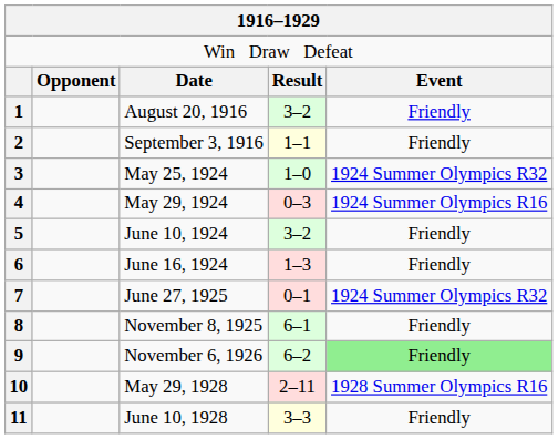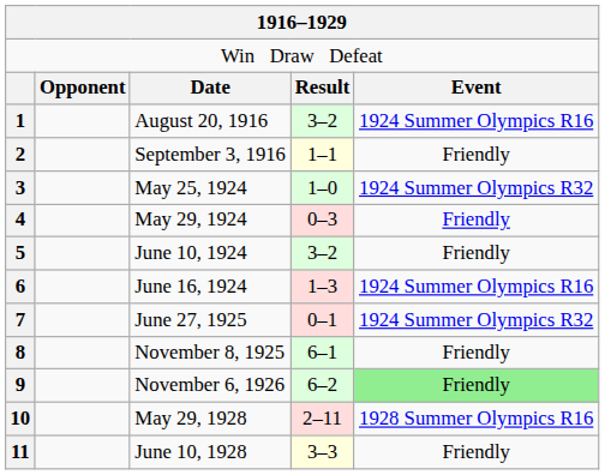1 | column 5: Friendly -> 1924 Summer Olympics R16
4 | column 5: 1924 Summer Olympics R16 -> Friendly
6 | column 5: Friendly -> 1924 Summer Olympics R16
